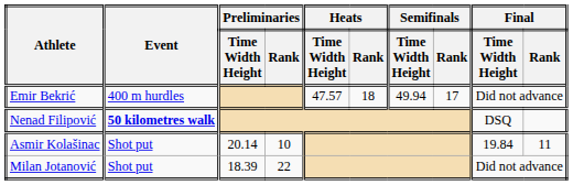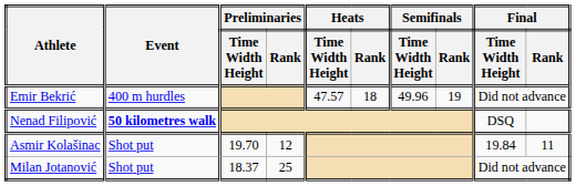Emir Bekrić | Semifinals / Time Width Height: 49.94 -> 49.96
Emir Bekrić | Semifinals / Rank: 17 -> 19
Asmir Kolašinac | Preliminaries / Time Width Height: 20.14 -> 19.70
Asmir Kolašinac | Preliminaries / Rank: 10 -> 12
Milan Jotanović | Preliminaries / Time Width Height: 18.39 -> 18.37
Milan Jotanović | Preliminaries / Rank: 22 -> 25
